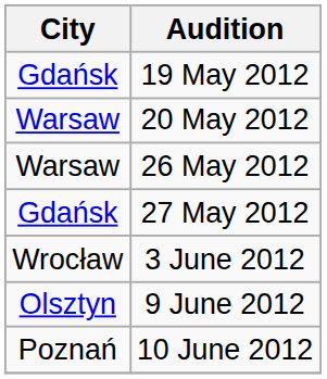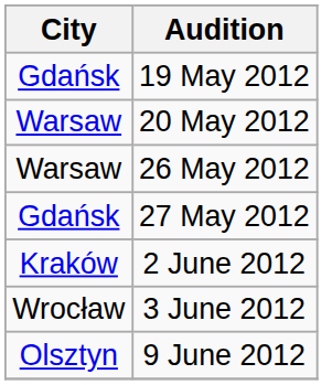+ row: Kraków | 2 June 2012
- row: Poznań | 10 June 2012
